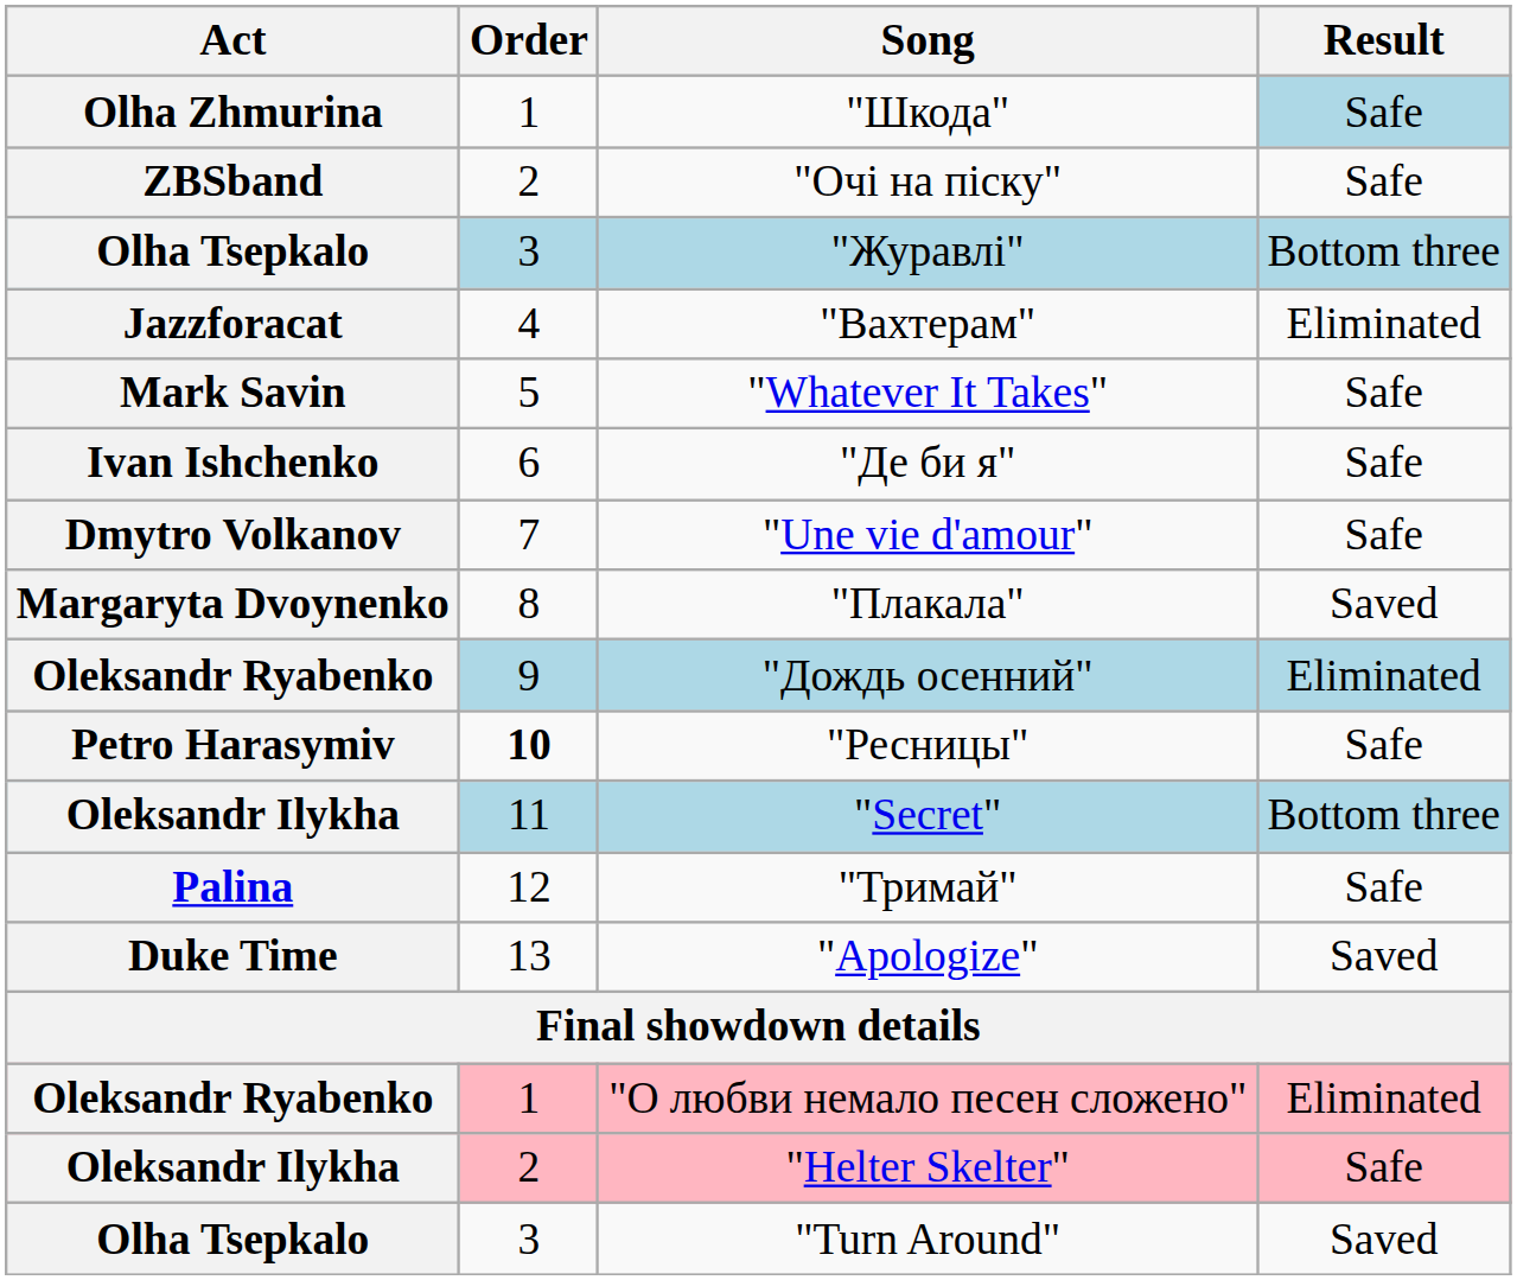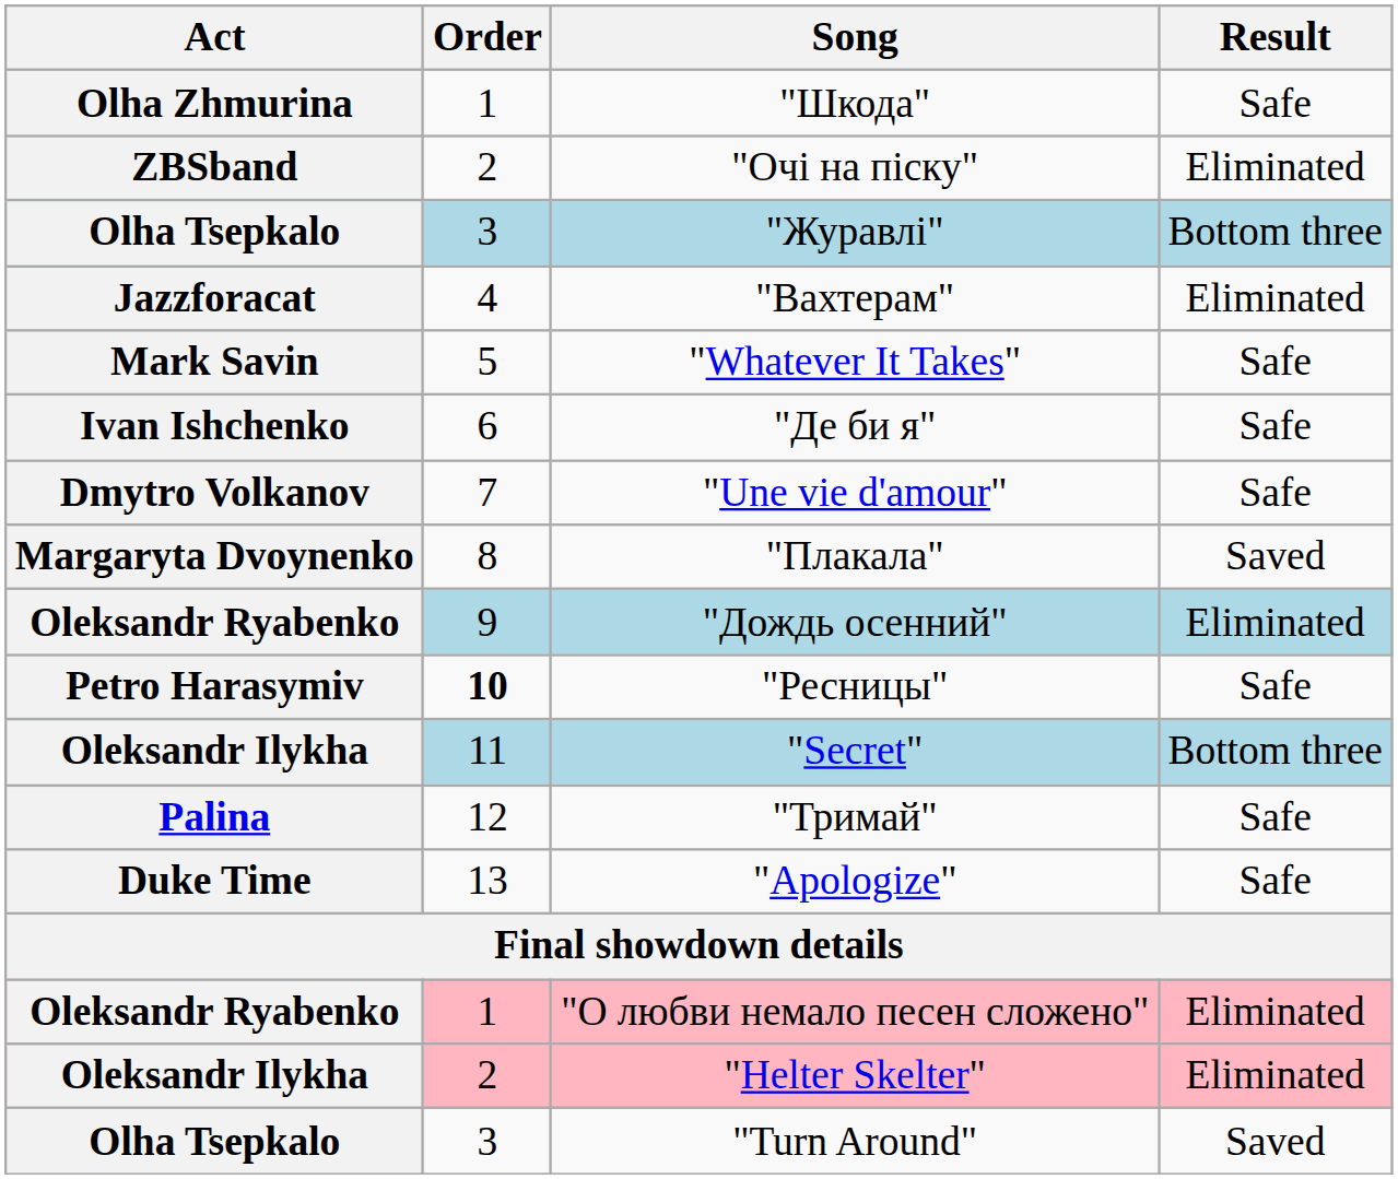"Шкода" | Result: lightblue background -> no background
"Очі на піску" | Result: Safe -> Eliminated
"Apologize" | Result: Saved -> Safe
"Helter Skelter" | Result: Safe -> Eliminated
